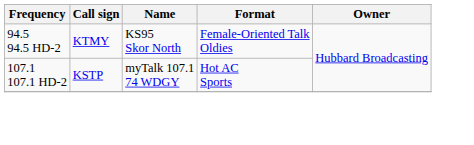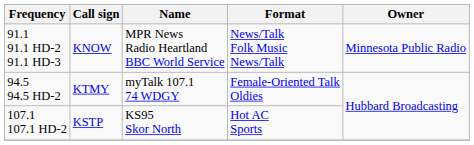+ row: 91.1 91.1 HD-2 91.1 HD-3 | KNOW | MPR News Radio Heartland BBC World Service | News/Talk Folk Music News/Talk | Minnesota Public Radio
94.5 94.5 HD-2 | Name: KS95 Skor North -> myTalk 107.1 74 WDGY
107.1 107.1 HD-2 | Name: myTalk 107.1 74 WDGY -> KS95 Skor North
